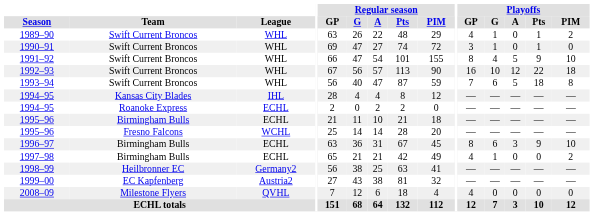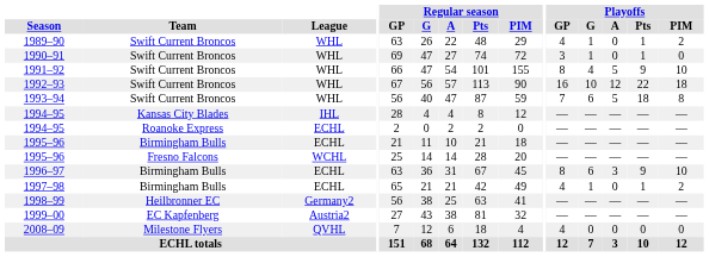1997–98 | Playoffs / Pts: 0 -> 1
